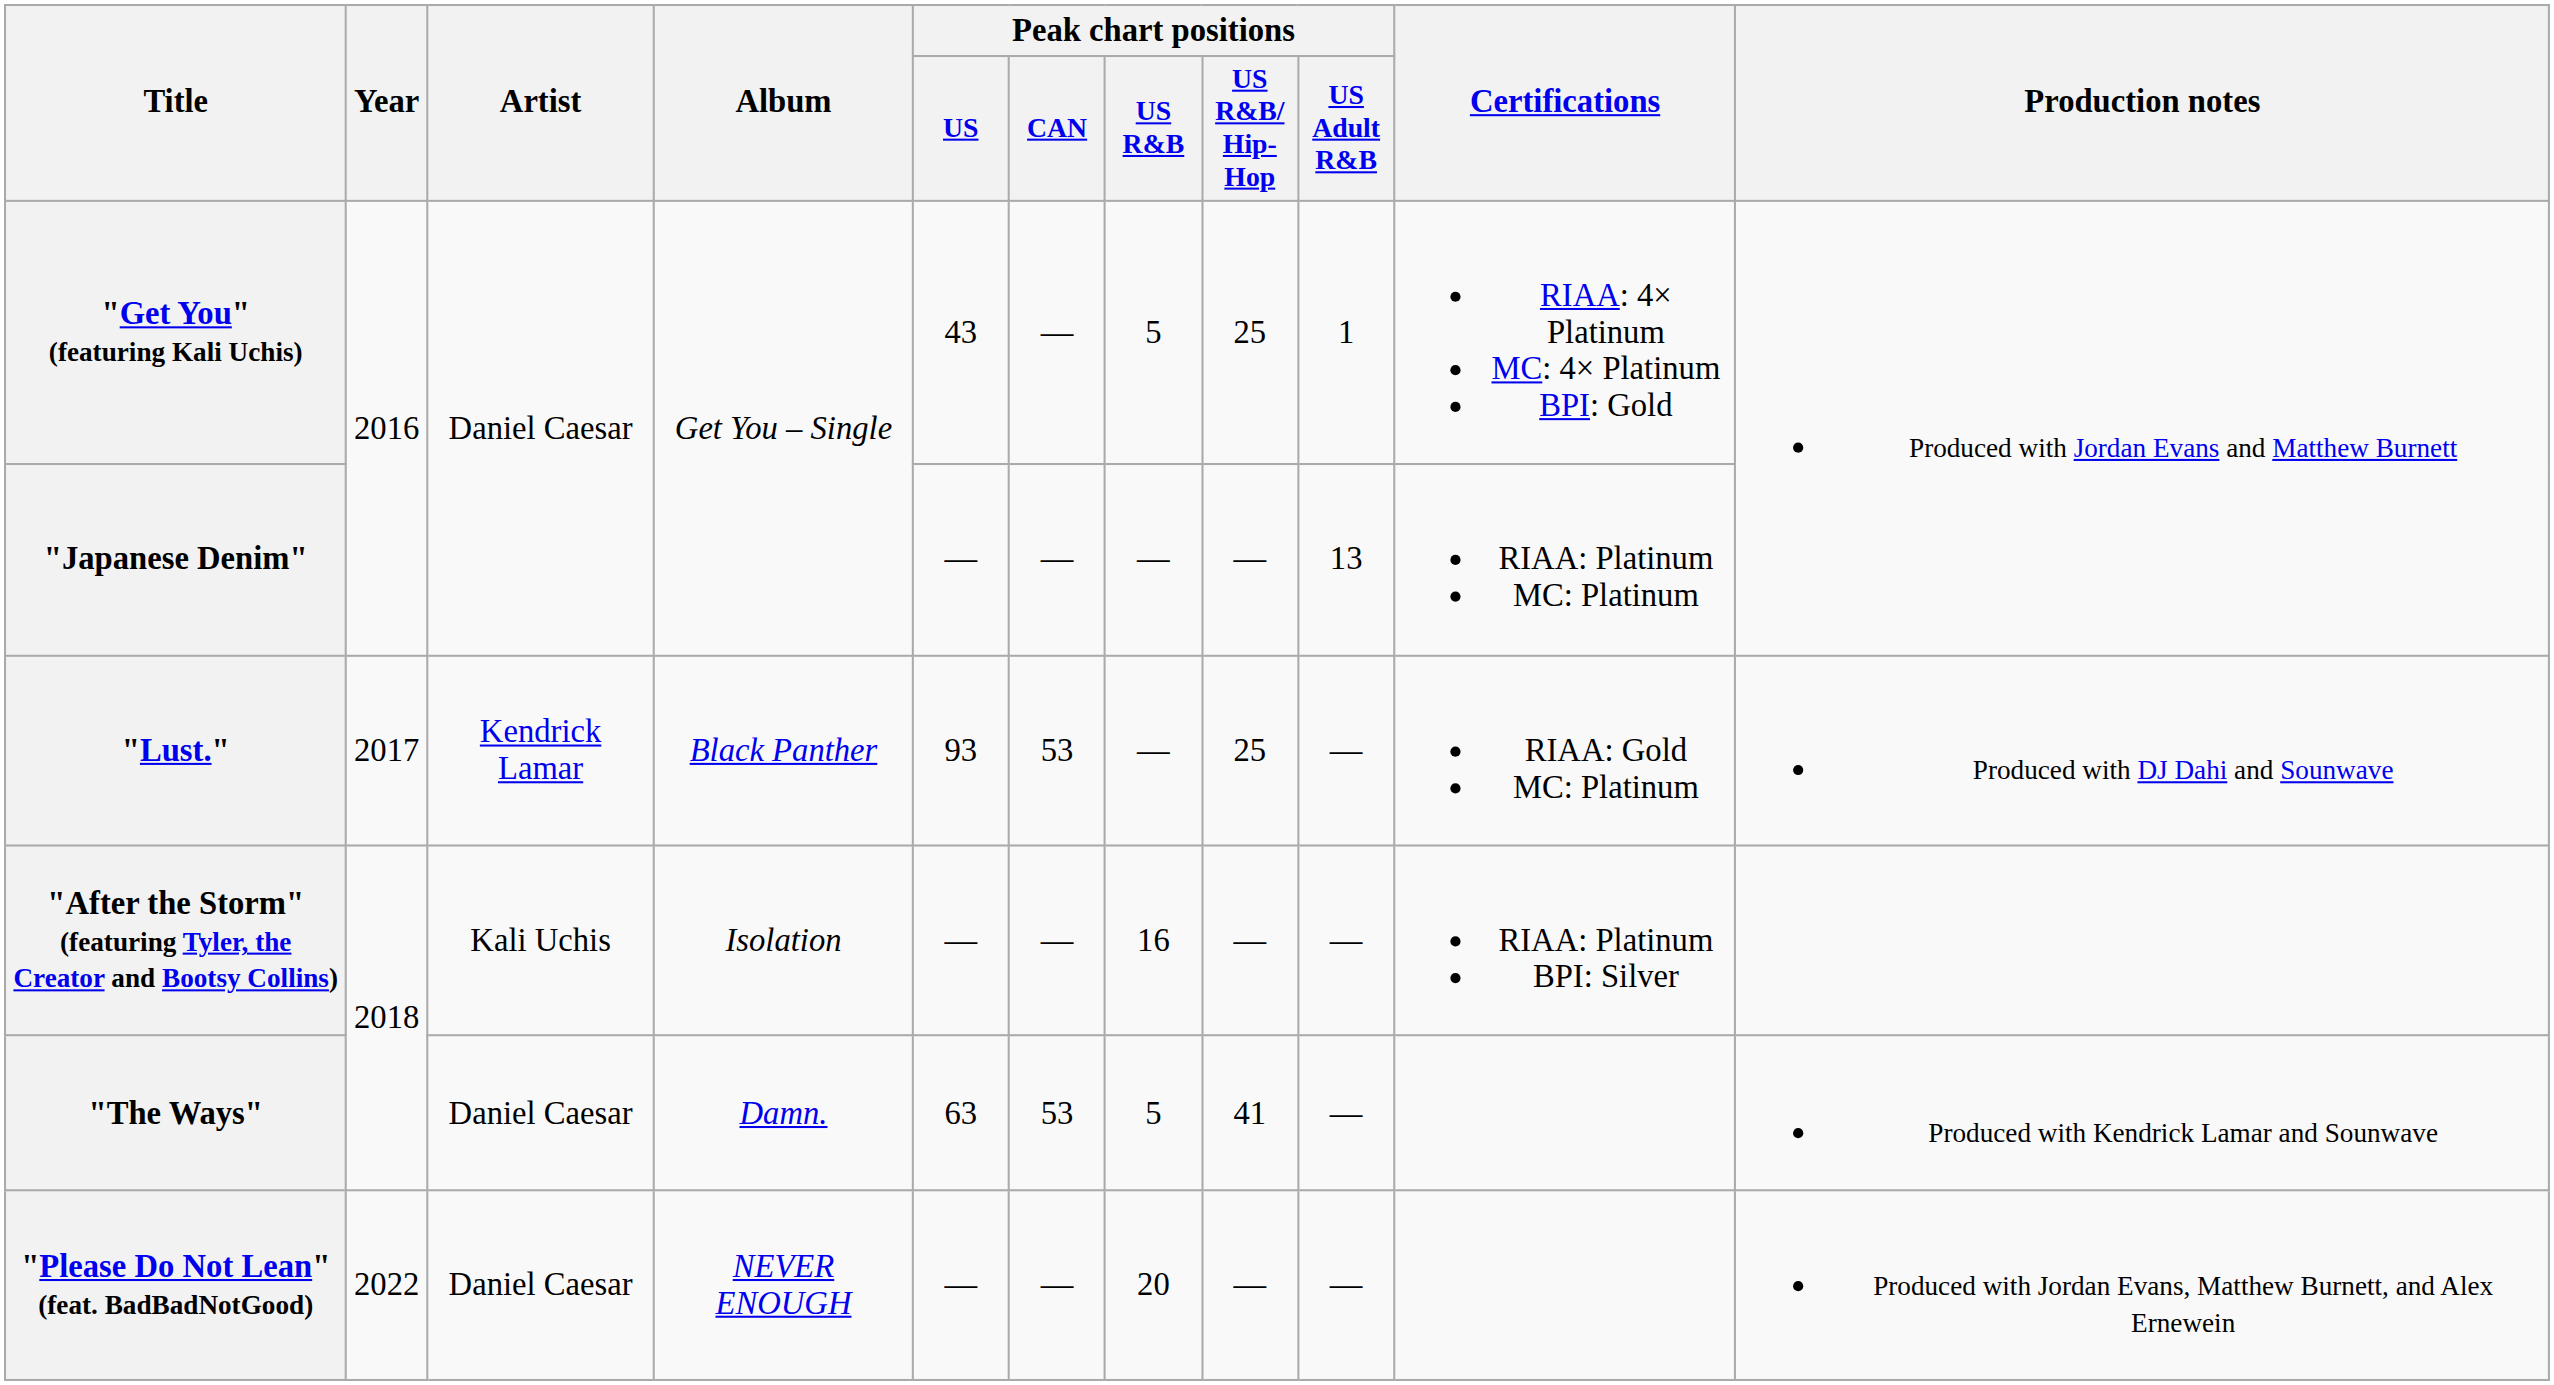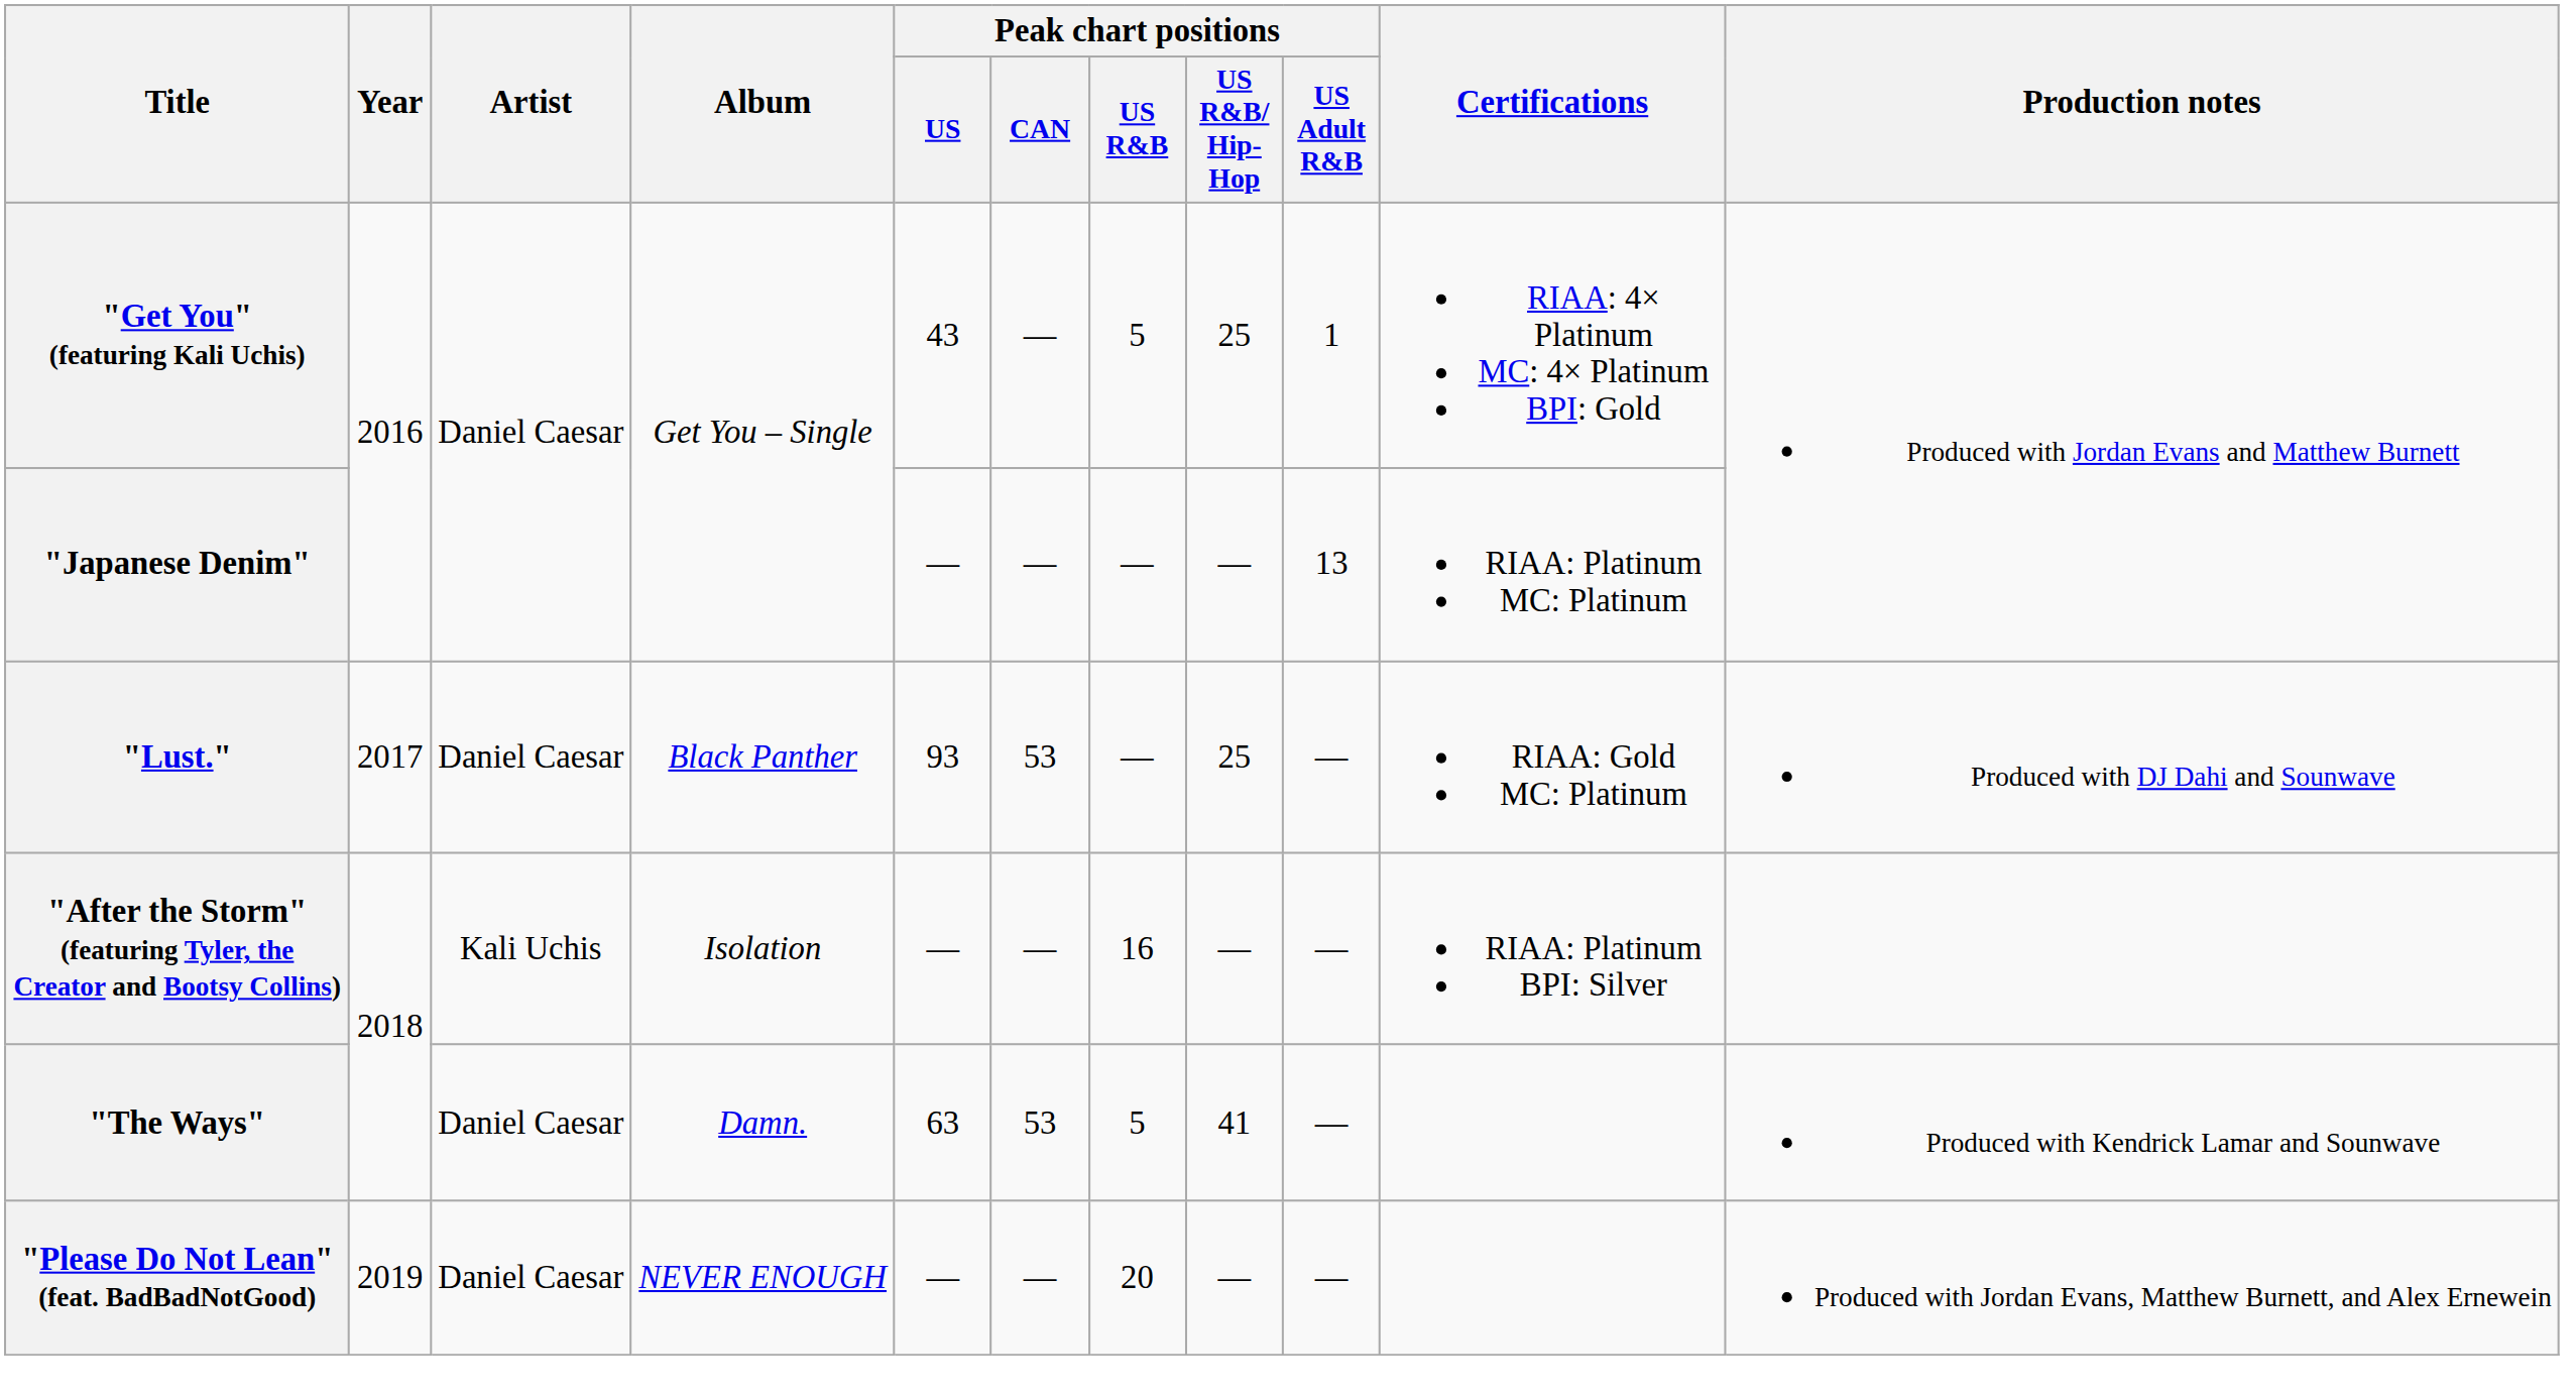"Lust." | Artist: Kendrick Lamar -> Daniel Caesar
"Please Do Not Lean" (feat. BadBadNotGood) | Year: 2022 -> 2019
